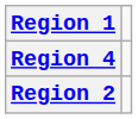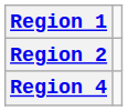rows swapped: Region 2 <-> Region 4
